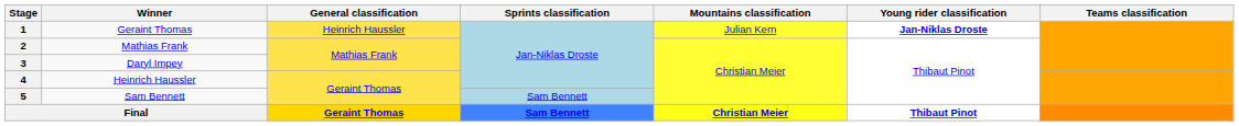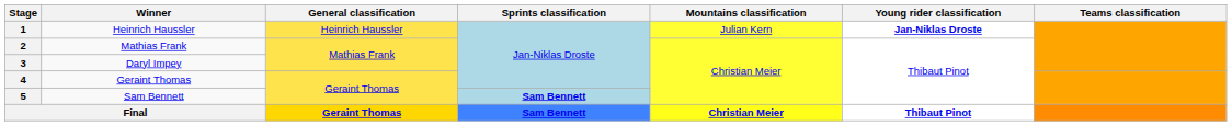1 | Winner: Geraint Thomas -> Heinrich Haussler
4 | Winner: Heinrich Haussler -> Geraint Thomas
5 | Sprints classification: normal -> bold
